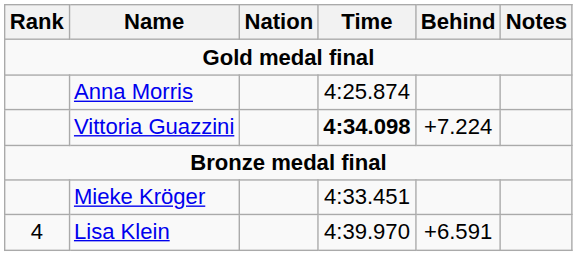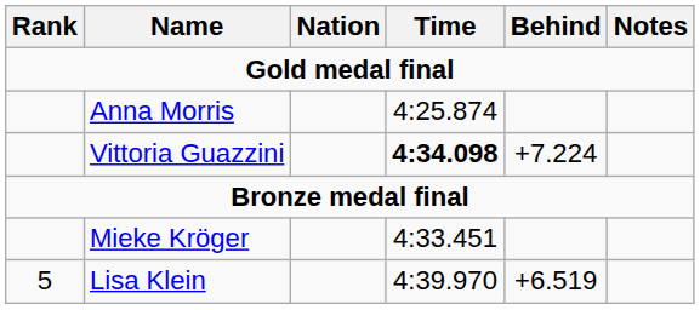Lisa Klein | Rank: 4 -> 5
Lisa Klein | Behind: +6.591 -> +6.519
